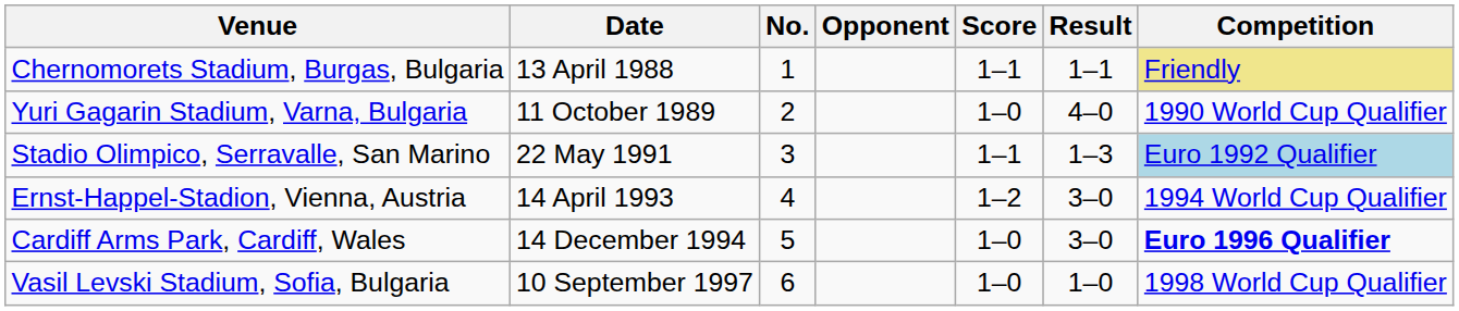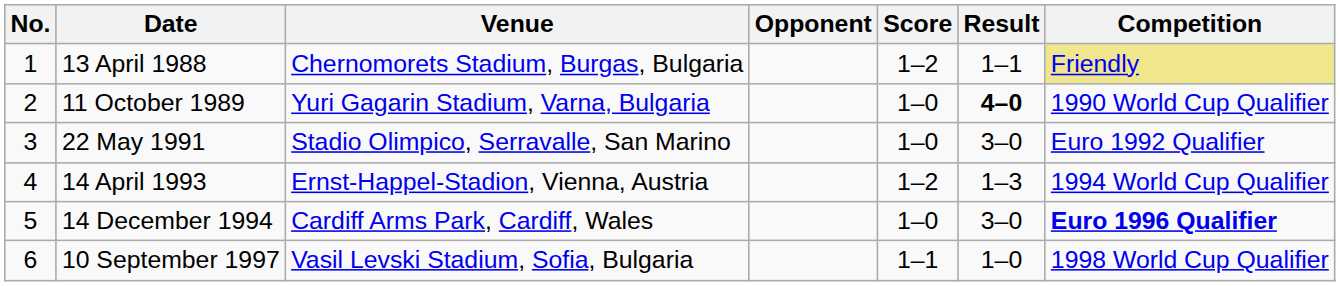columns swapped: No. <-> Venue
13 April 1988 | Score: 1–1 -> 1–2
11 October 1989 | Result: normal -> bold
22 May 1991 | Score: 1–1 -> 1–0
22 May 1991 | Result: 1–3 -> 3–0
22 May 1991 | Competition: lightblue background -> no background
14 April 1993 | Result: 3–0 -> 1–3
10 September 1997 | Score: 1–0 -> 1–1
